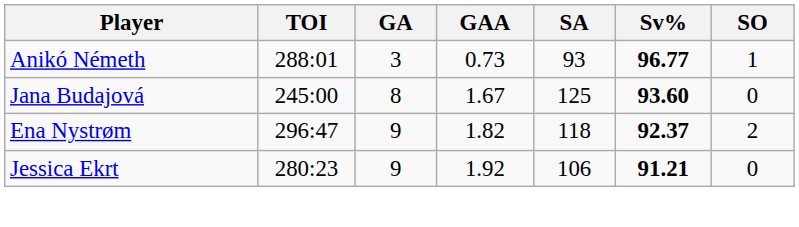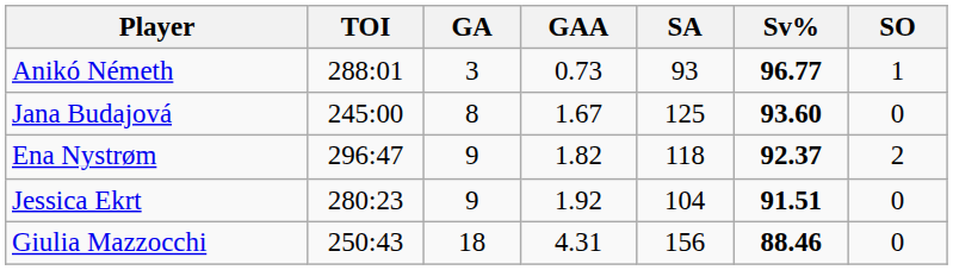Jessica Ekrt | SA: 106 -> 104
Jessica Ekrt | Sv%: 91.21 -> 91.51
+ row: Giulia Mazzocchi | 250:43 | 18 | 4.31 | 156 | 88.46 | 0
